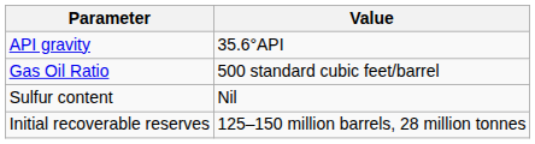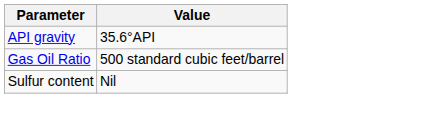- row: Initial recoverable reserves | 125–150 million barrels, 28 million tonnes
